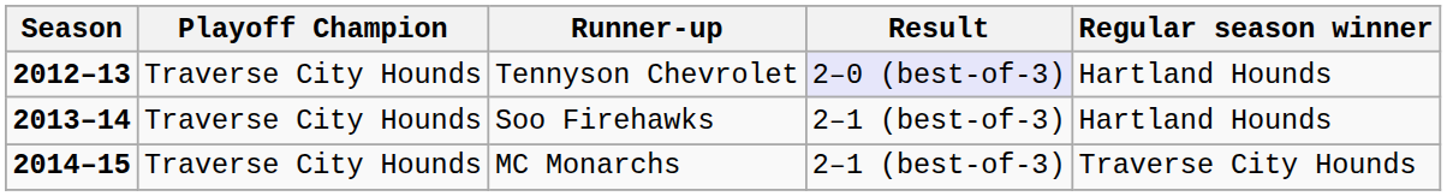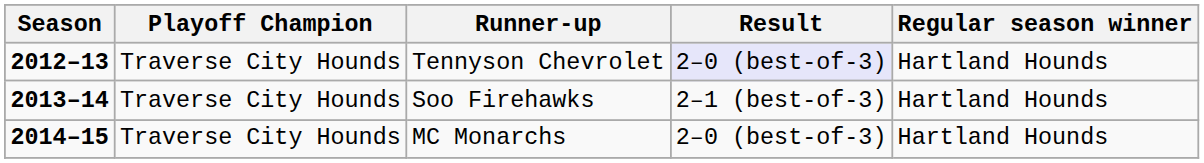MC Monarchs | Result: 2–1 (best-of-3) -> 2–0 (best-of-3)
MC Monarchs | Regular season winner: Traverse City Hounds -> Hartland Hounds
